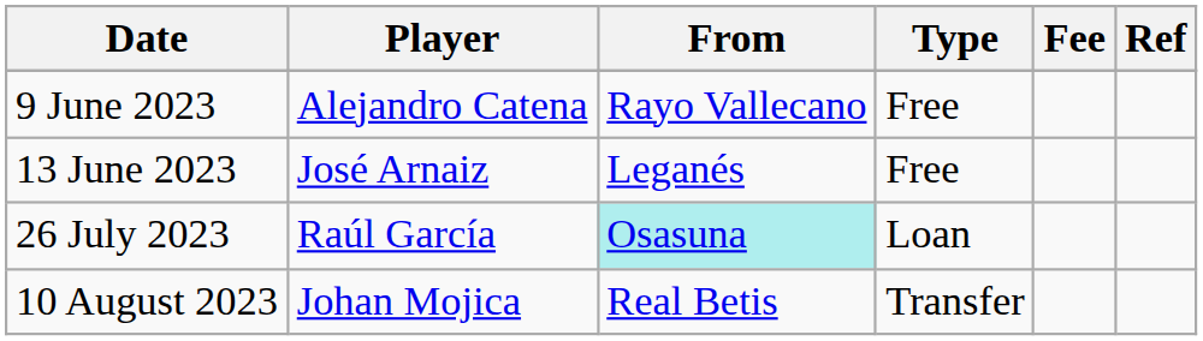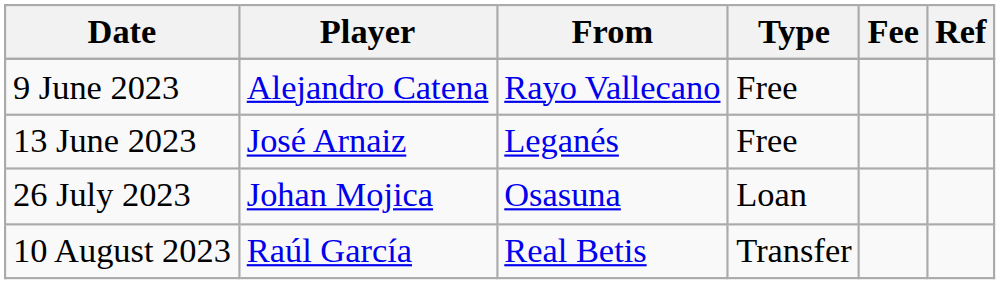26 July 2023 | Player: Raúl García -> Johan Mojica
26 July 2023 | From: paleturquoise background -> no background
10 August 2023 | Player: Johan Mojica -> Raúl García
